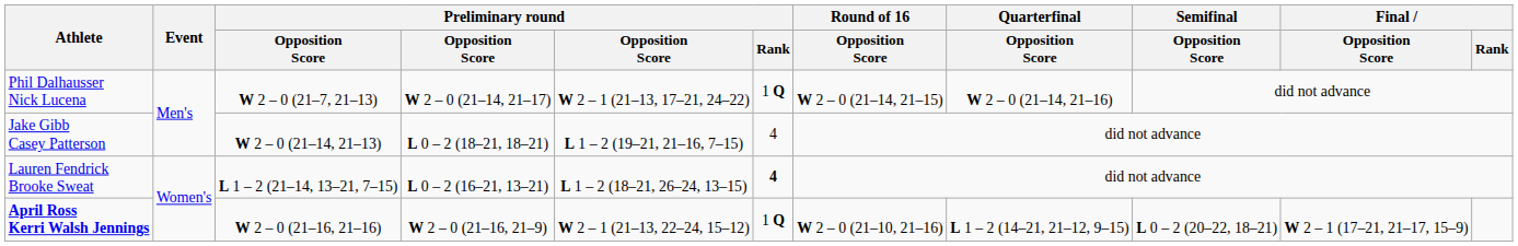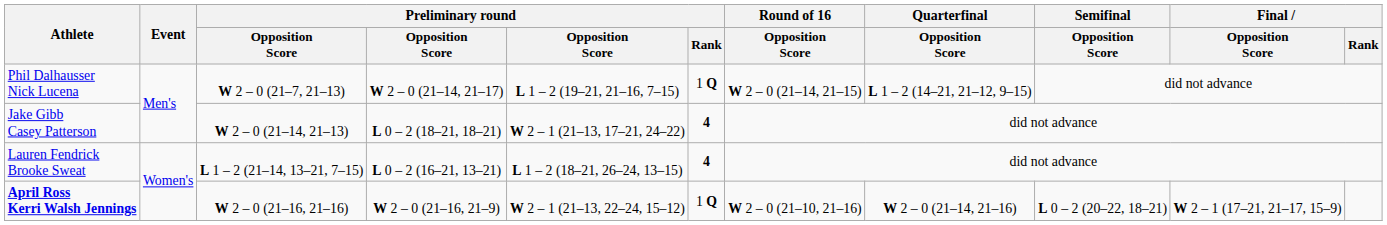Phil Dalhausser Nick Lucena | column 5: W 2 – 1 (21–13, 17–21, 24–22) -> L 1 – 2 (19–21, 21–16, 7–15)
Phil Dalhausser Nick Lucena | Quarterfinal / Opposition Score: W 2 – 0 (21–14, 21–16) -> L 1 – 2 (14–21, 21–12, 9–15)
Jake Gibb Casey Patterson | column 5: L 1 – 2 (19–21, 21–16, 7–15) -> W 2 – 1 (21–13, 17–21, 24–22)
Jake Gibb Casey Patterson | Preliminary round / Rank: normal -> bold
April Ross Kerri Walsh Jennings | Quarterfinal / Opposition Score: L 1 – 2 (14–21, 21–12, 9–15) -> W 2 – 0 (21–14, 21–16)
